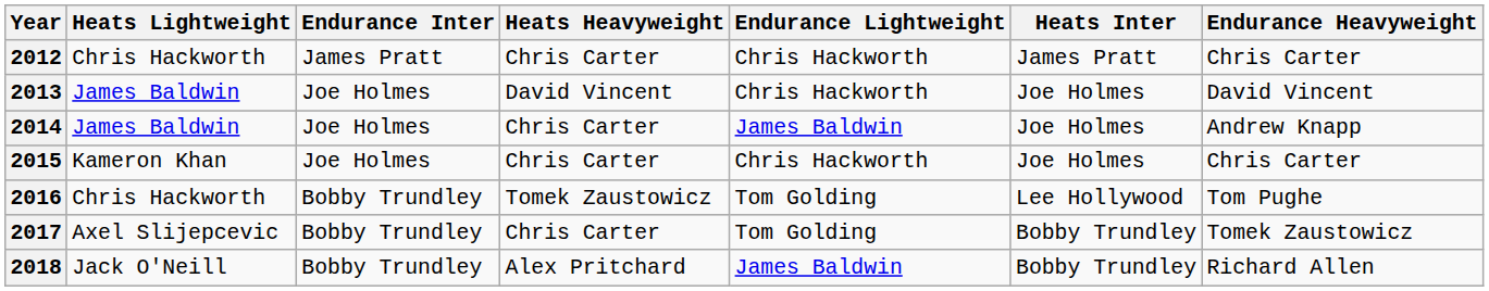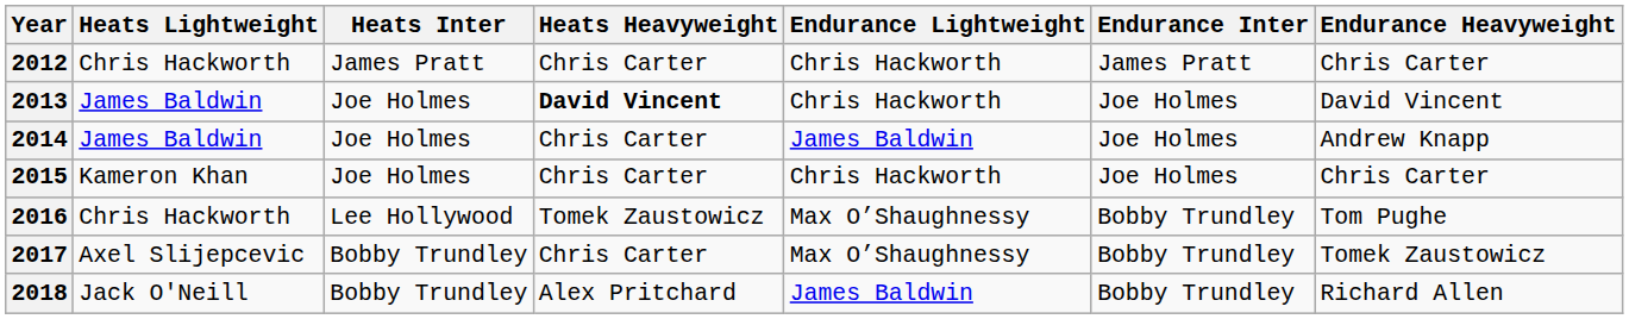columns swapped: Heats Inter <-> Endurance Inter
2013 | Heats Heavyweight: normal -> bold
2016 | Endurance Lightweight: Tom Golding -> Max O’Shaughnessy
2017 | Endurance Lightweight: Tom Golding -> Max O’Shaughnessy
